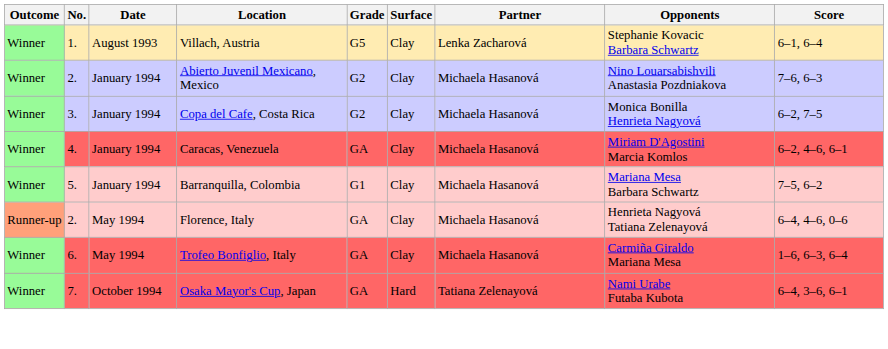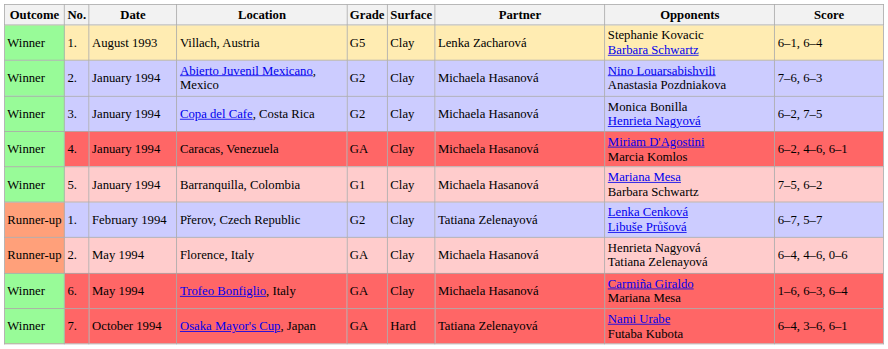+ row: Runner-up | 1. | February 1994 | Přerov, Czech Republic | G2 | Clay | Tatiana Zelenayová | Lenka Cenková Libuše Průšová | 6–7, 5–7
